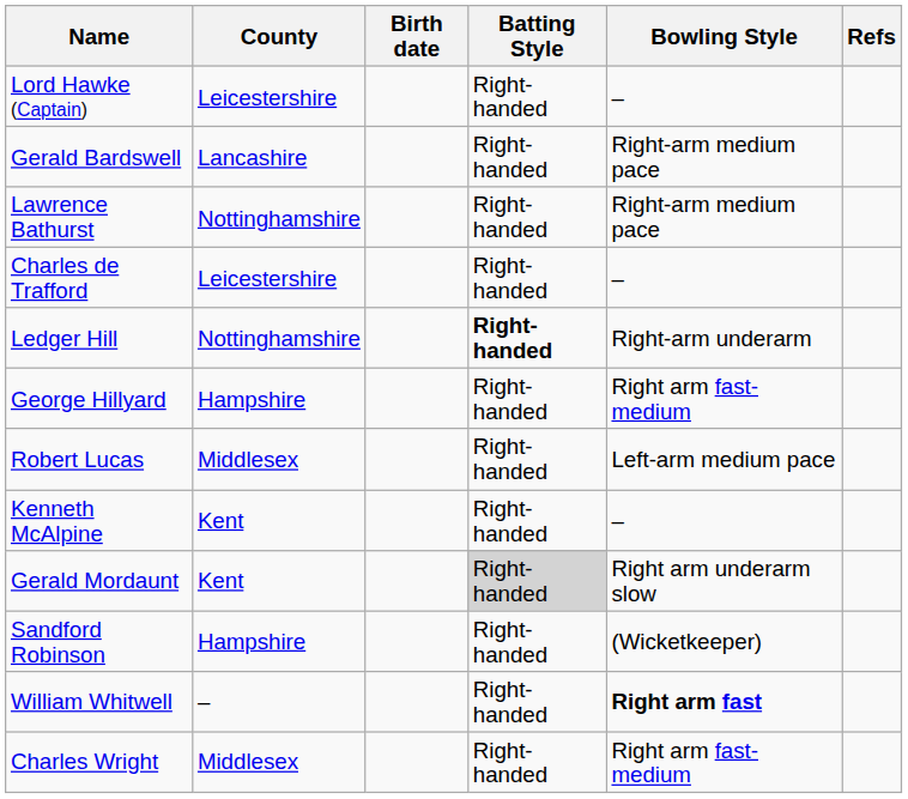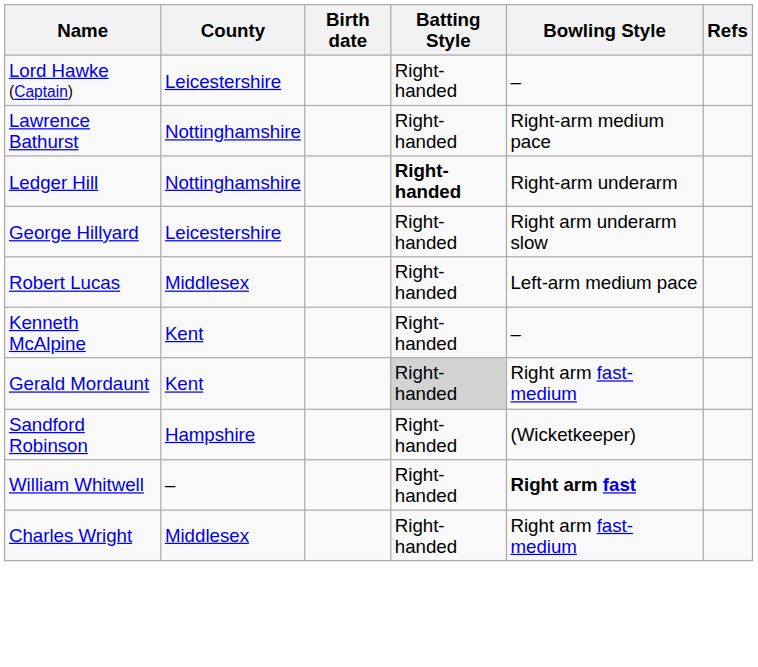- row: Gerald Bardswell | Lancashire | Right-handed | Right-arm medium pace
- row: Charles de Trafford | Leicestershire | Right-handed | –
George Hillyard | County: Hampshire -> Leicestershire
George Hillyard | Bowling Style: Right arm fast-medium -> Right arm underarm slow
Gerald Mordaunt | Bowling Style: Right arm underarm slow -> Right arm fast-medium
